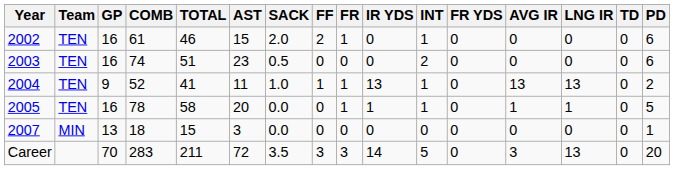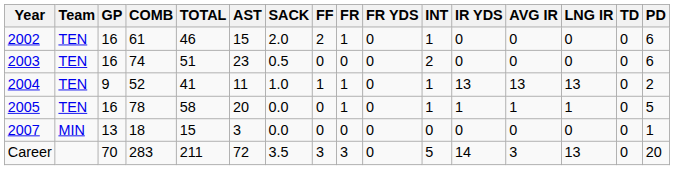columns swapped: FR YDS <-> IR YDS
